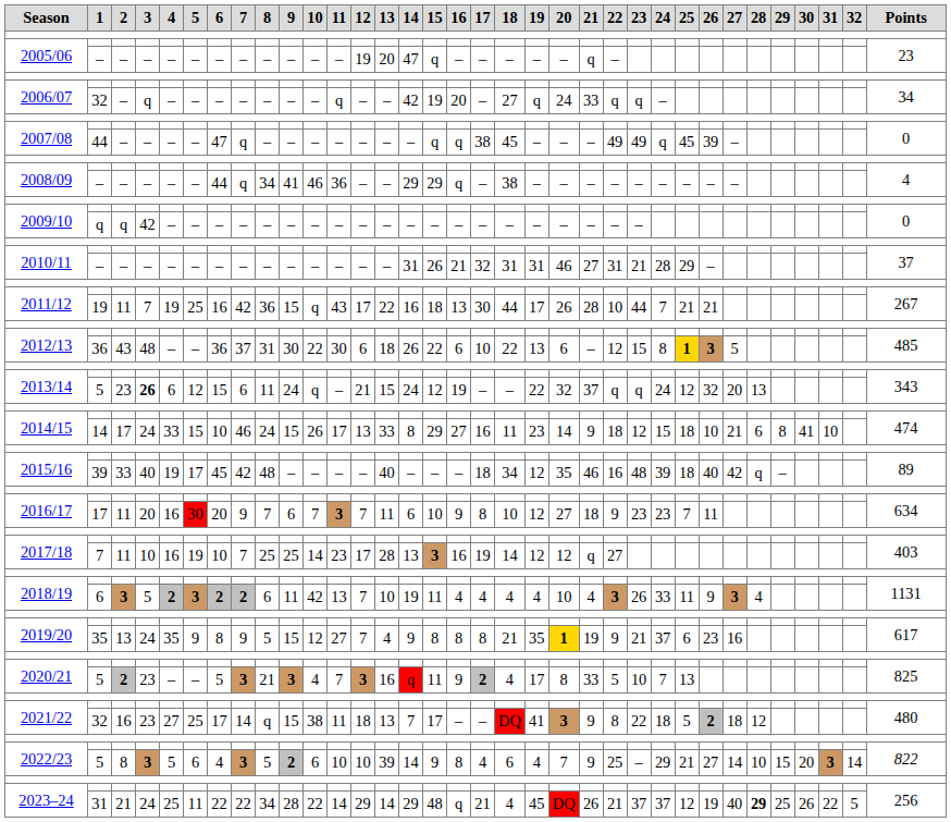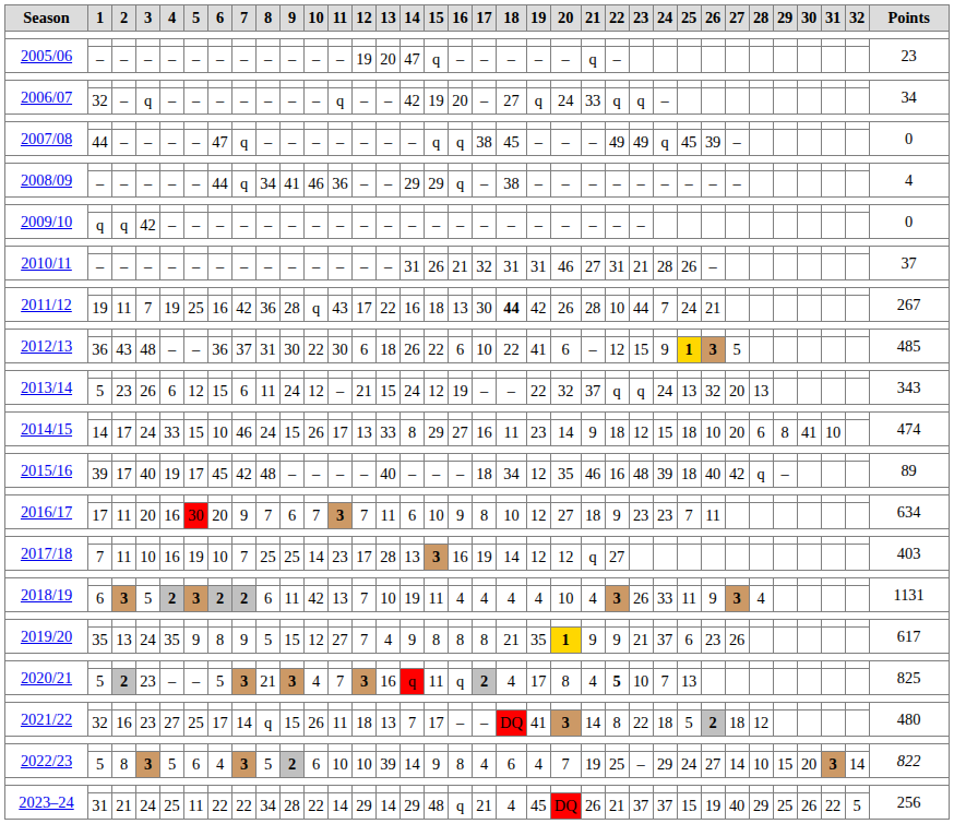2010/11 / – | 25: 29 -> 26
2011/12 / 19 | 9: 15 -> 28
2011/12 / 19 | 18: normal -> bold
2011/12 / 19 | 19: 17 -> 42
2011/12 / 19 | 25: 21 -> 24
2012/13 / 36 | 19: 13 -> 41
2012/13 / 36 | 24: 8 -> 9
2013/14 / 5 | 3: bold -> normal
2013/14 / 5 | 10: q -> 12
2013/14 / 5 | 25: 12 -> 13
2014/15 / 14 | 27: 21 -> 20
2015/16 / 39 | 2: 33 -> 17
2019/20 / 35 | 21: 19 -> 9
2019/20 / 35 | 27: 16 -> 26
2020/21 / 5 | 16: 9 -> q
2020/21 / 5 | 21: 33 -> 4
2020/21 / 5 | 22: normal -> bold
2021/22 / 32 | 10: 38 -> 26
2021/22 / 32 | 21: 9 -> 14
2022/23 / 5 | 21: 9 -> 19
2022/23 / 5 | 25: 21 -> 24
2023–24 / 31 | 25: 12 -> 15
2023–24 / 31 | 28: bold -> normal
